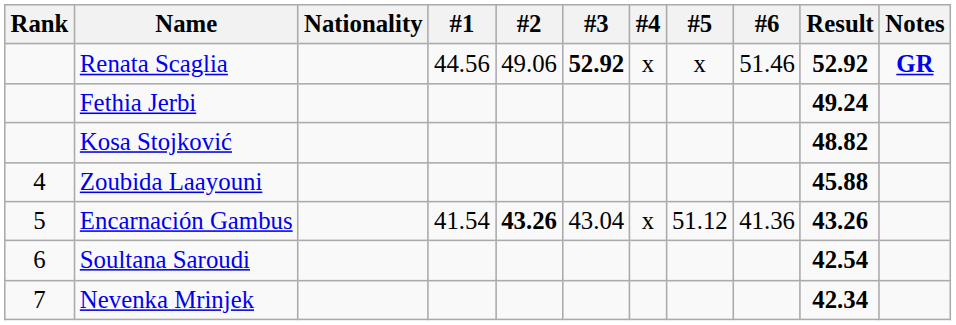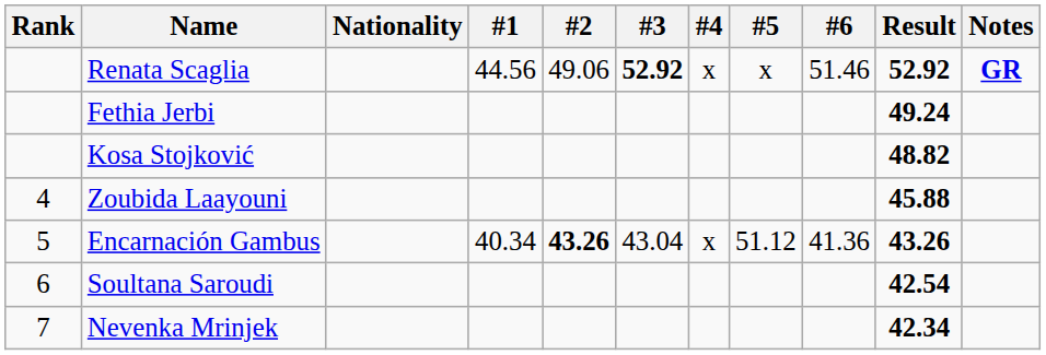Encarnación Gambus | #1: 41.54 -> 40.34
